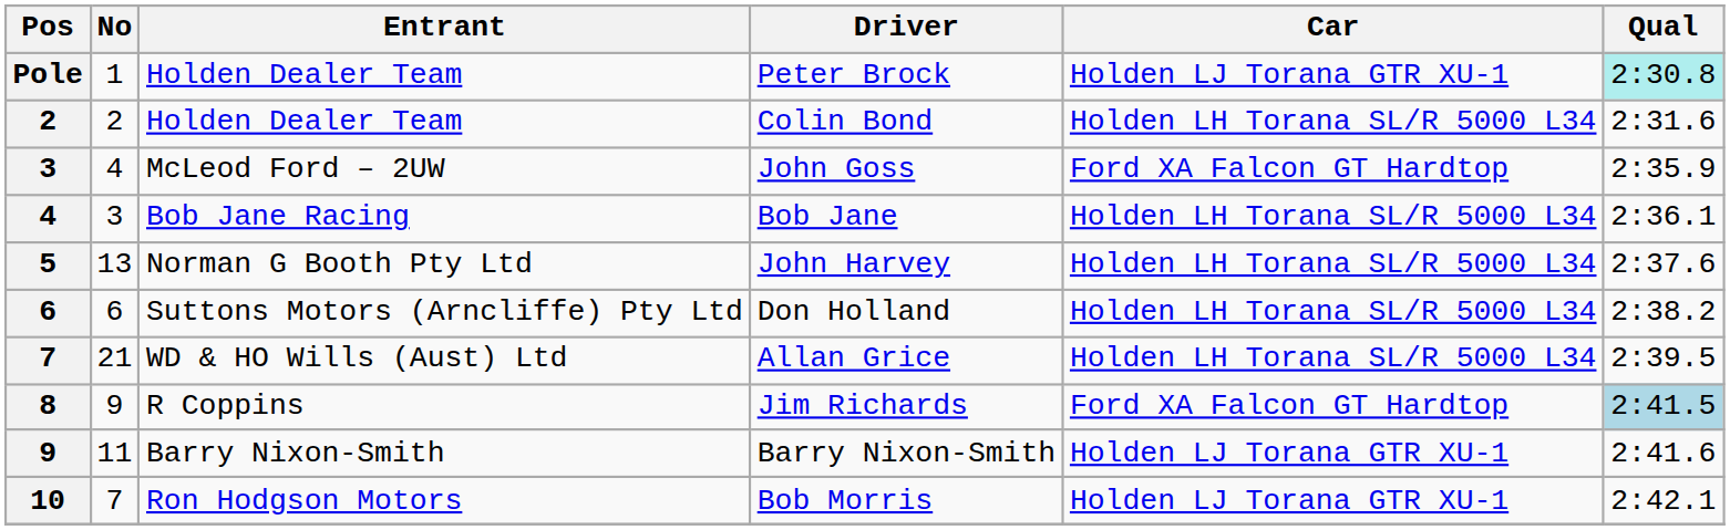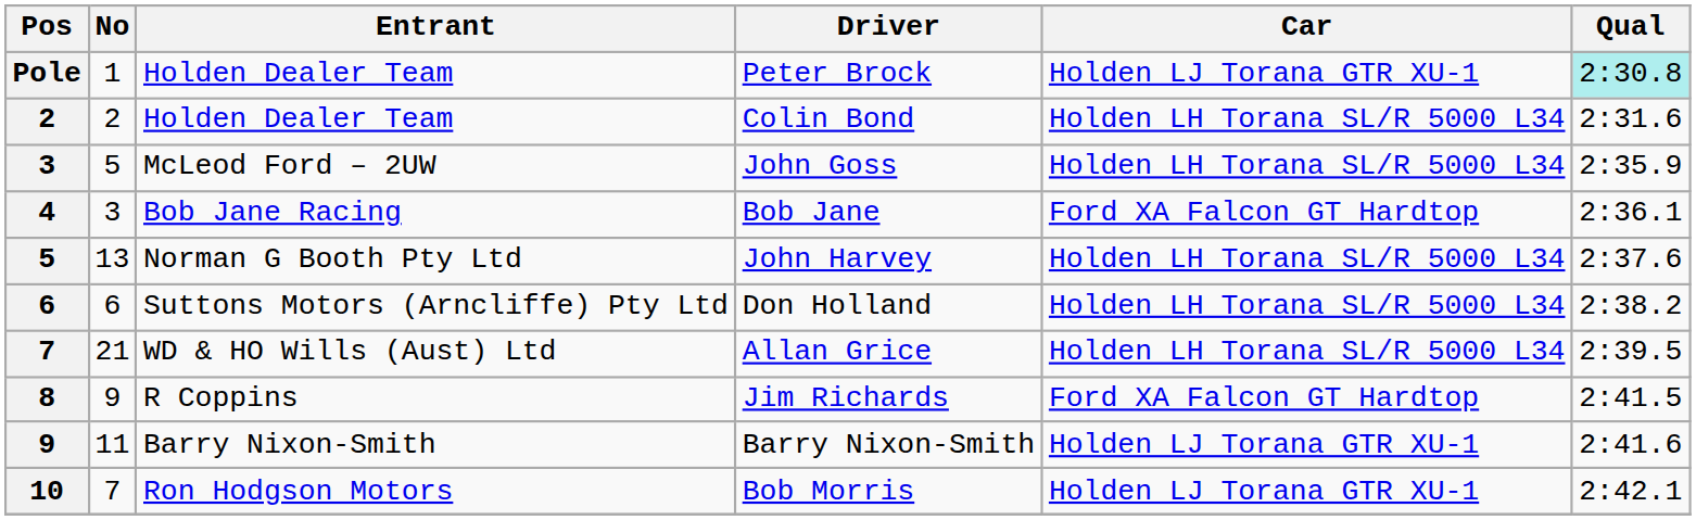John Goss | No: 4 -> 5
John Goss | Car: Ford XA Falcon GT Hardtop -> Holden LH Torana SL/R 5000 L34
Bob Jane | Car: Holden LH Torana SL/R 5000 L34 -> Ford XA Falcon GT Hardtop
Jim Richards | Qual: lightblue background -> no background
